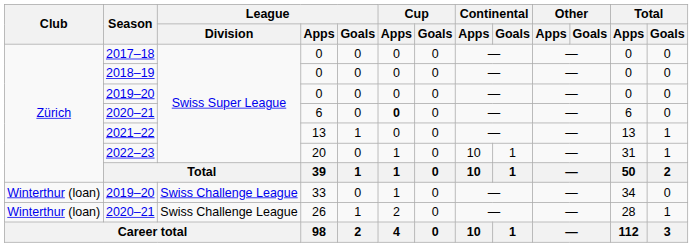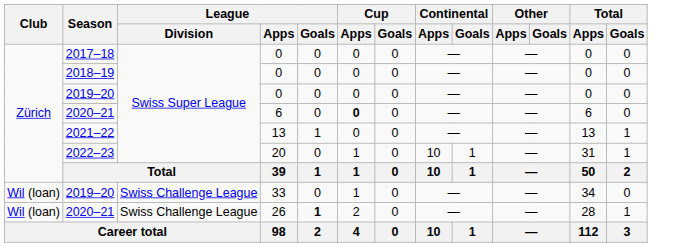2019–20 / 33 | Club: Winterthur (loan) -> Wil (loan)
2020–21 / 26 | Club: Winterthur (loan) -> Wil (loan)
2020–21 / 26 | League / Goals: normal -> bold
